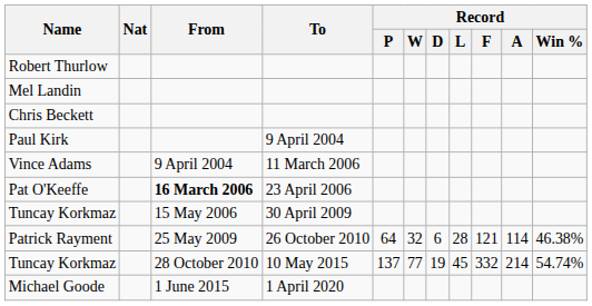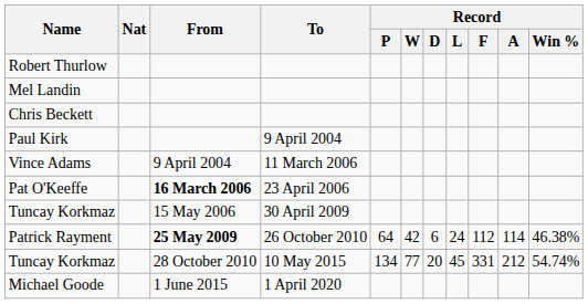Patrick Rayment | From: normal -> bold
Patrick Rayment | Record / W: 32 -> 42
Patrick Rayment | Record / L: 28 -> 24
Patrick Rayment | Record / F: 121 -> 112
Tuncay Korkmaz / 10 May 2015 | Record / P: 137 -> 134
Tuncay Korkmaz / 10 May 2015 | Record / D: 19 -> 20
Tuncay Korkmaz / 10 May 2015 | Record / F: 332 -> 331
Tuncay Korkmaz / 10 May 2015 | Record / A: 214 -> 212
